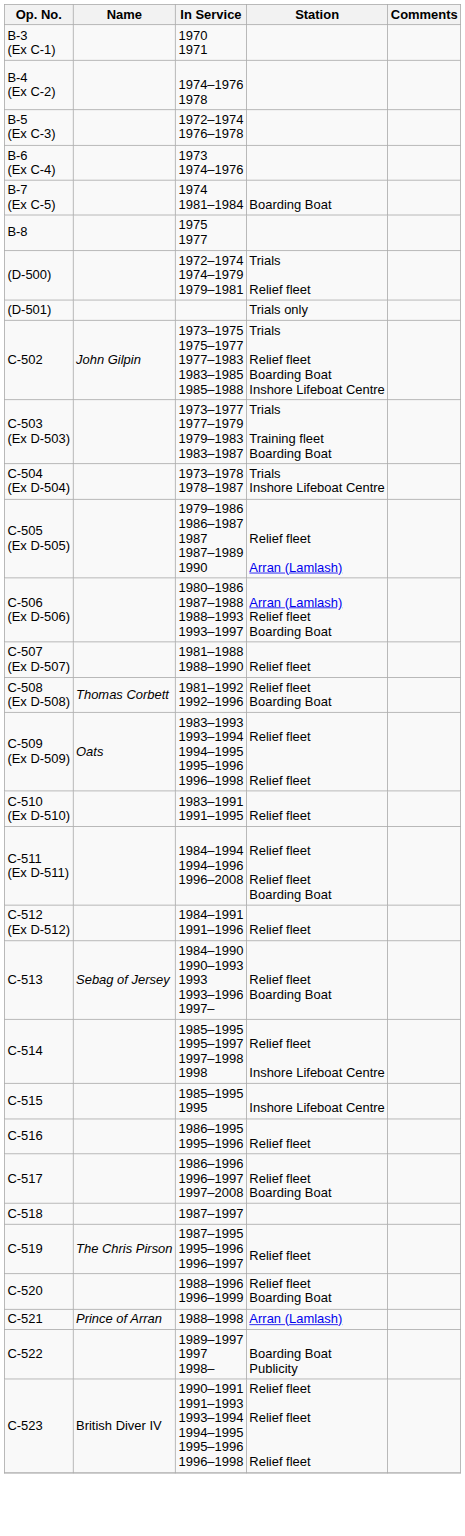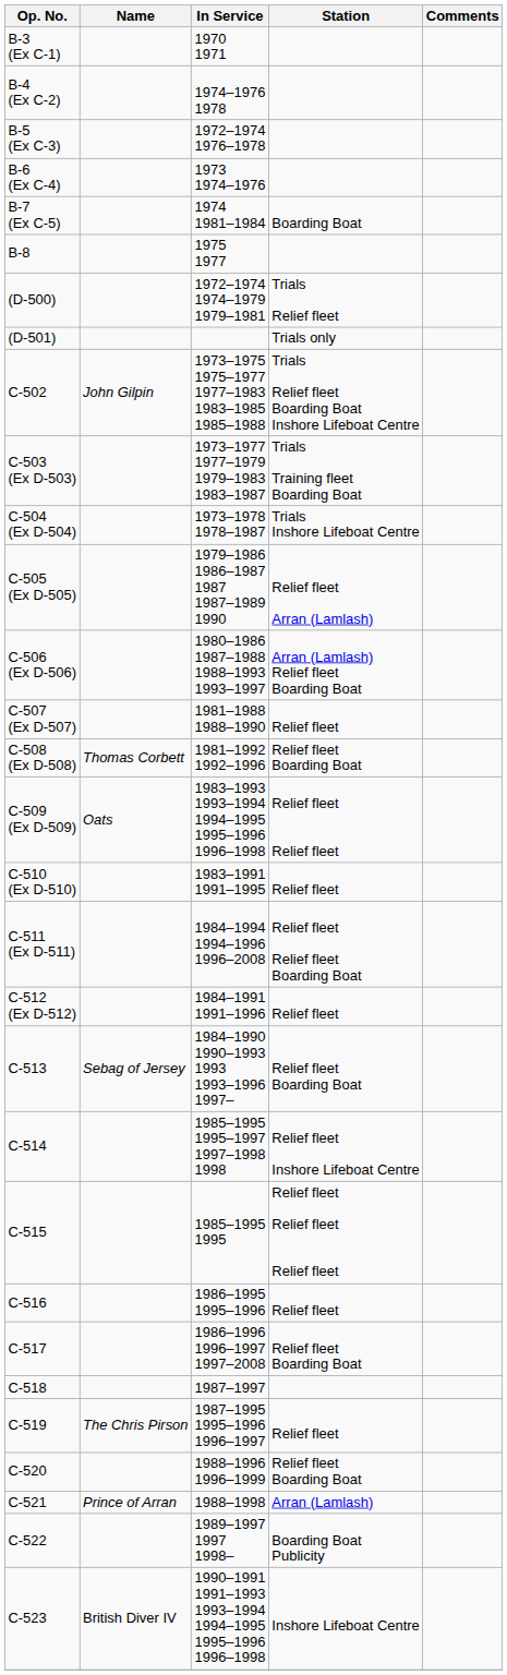C-515 | Station: Inshore Lifeboat Centre -> Relief fleet Relief fleet Relief fleet
C-523 | Station: Relief fleet Relief fleet Relief fleet -> Inshore Lifeboat Centre
